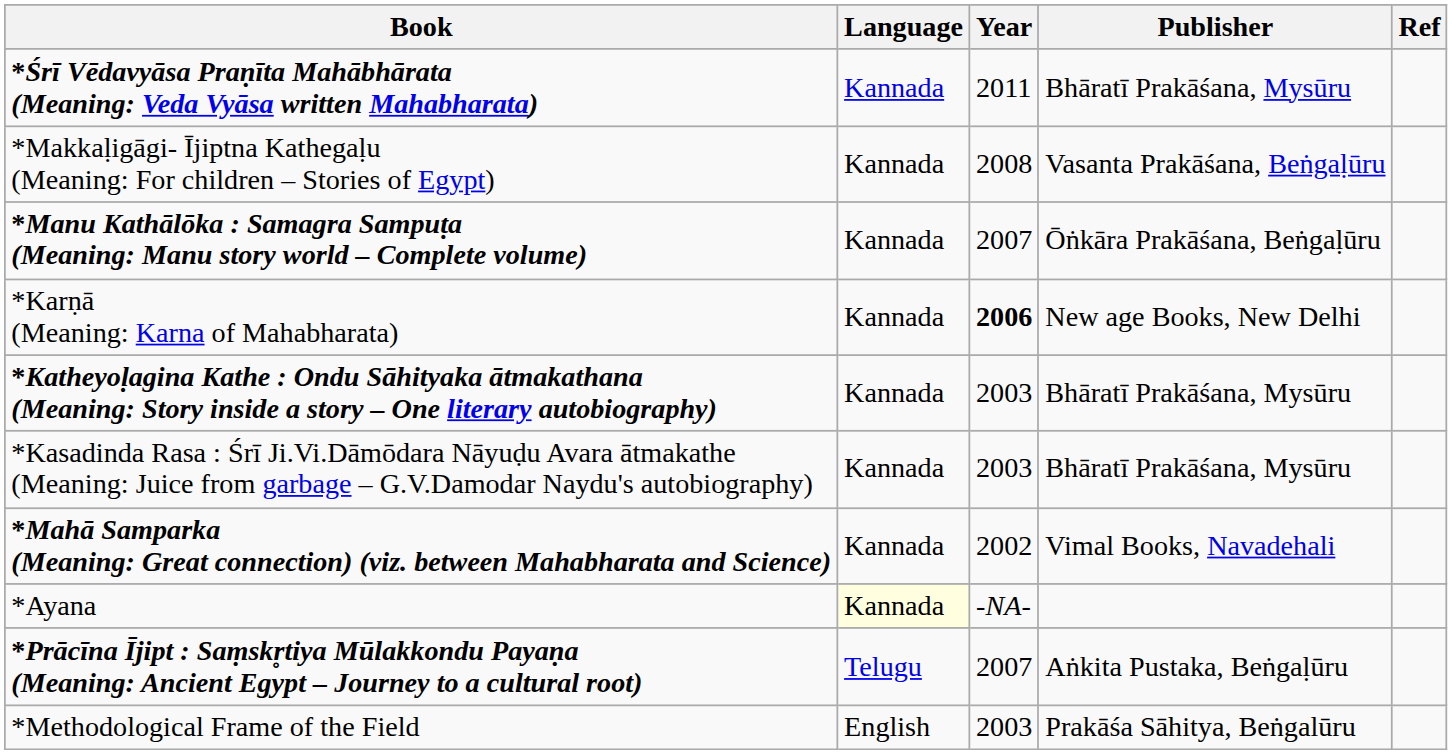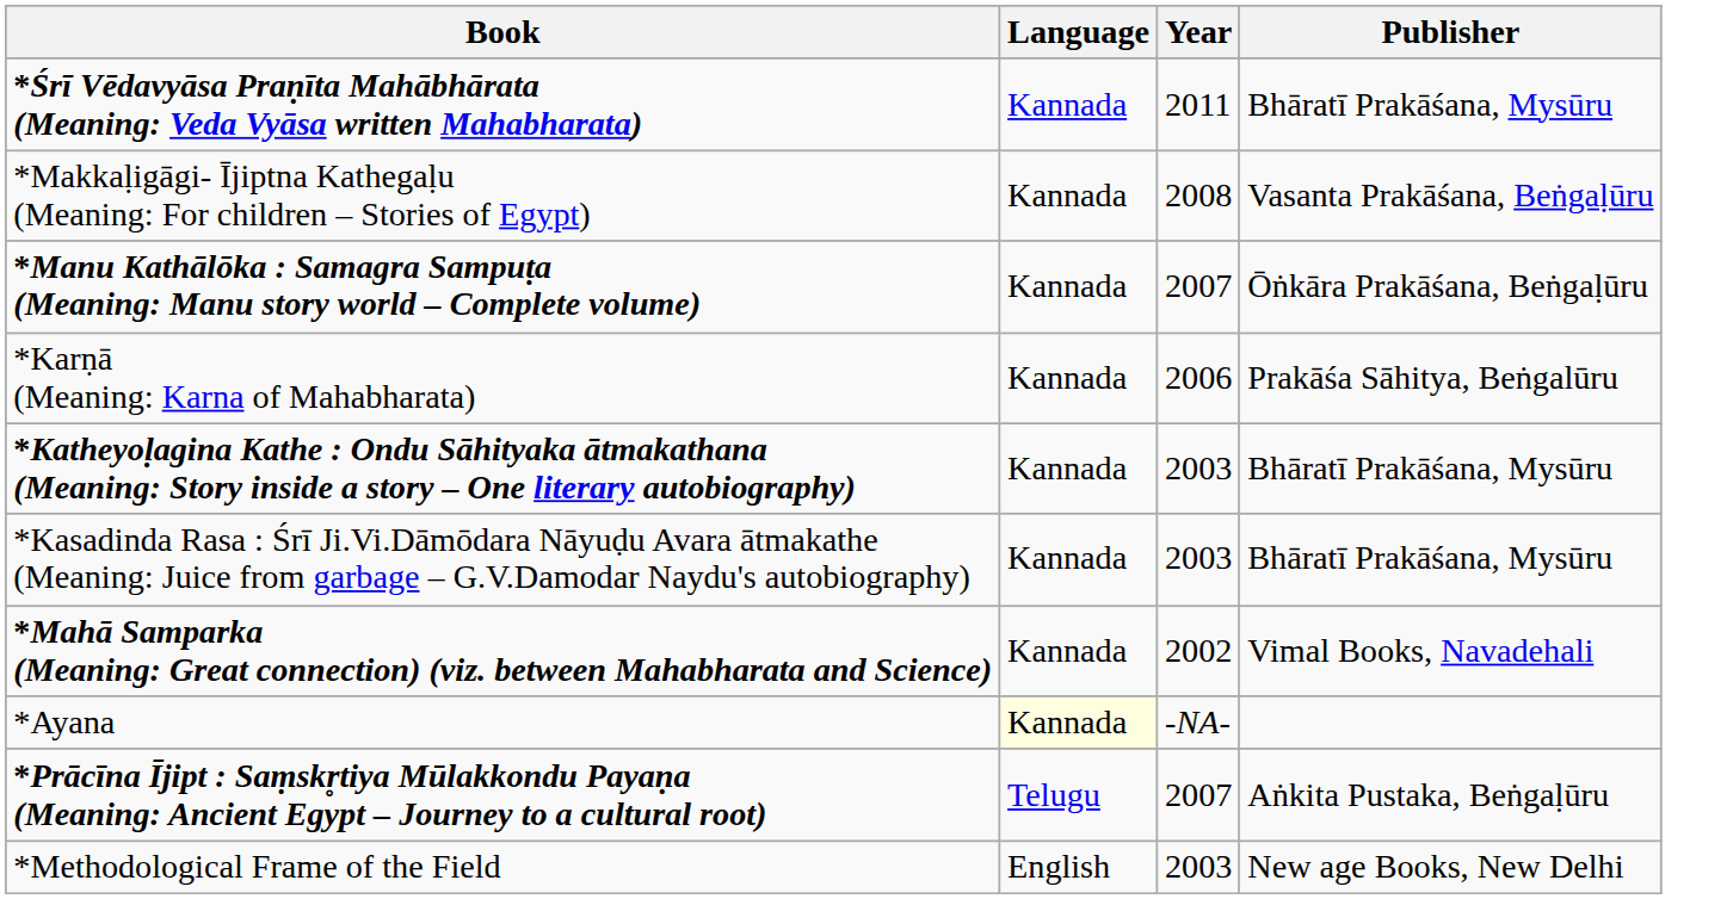- column: Ref
*Karṇā (Meaning: Karna of Mahabharata) | Year: bold -> normal
*Karṇā (Meaning: Karna of Mahabharata) | Publisher: New age Books, New Delhi -> Prakāśa Sāhitya, Beṅgalūru
*Methodological Frame of the Field | Publisher: Prakāśa Sāhitya, Beṅgalūru -> New age Books, New Delhi
